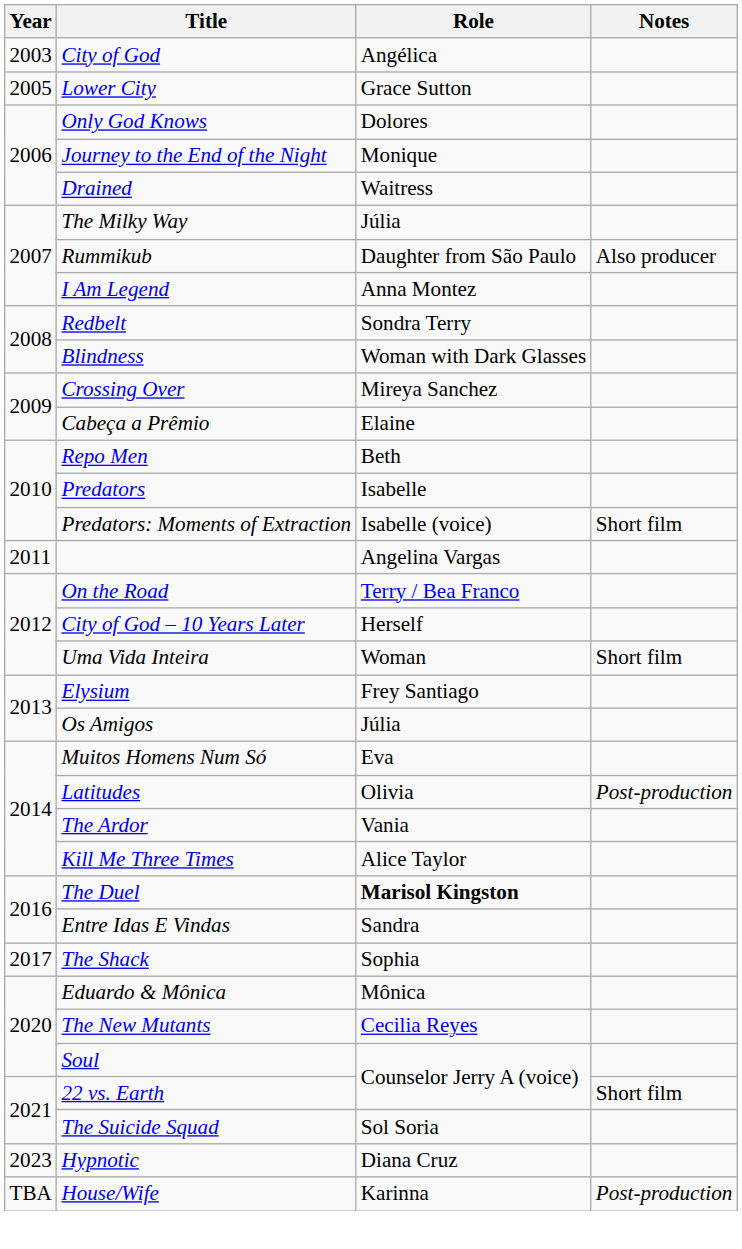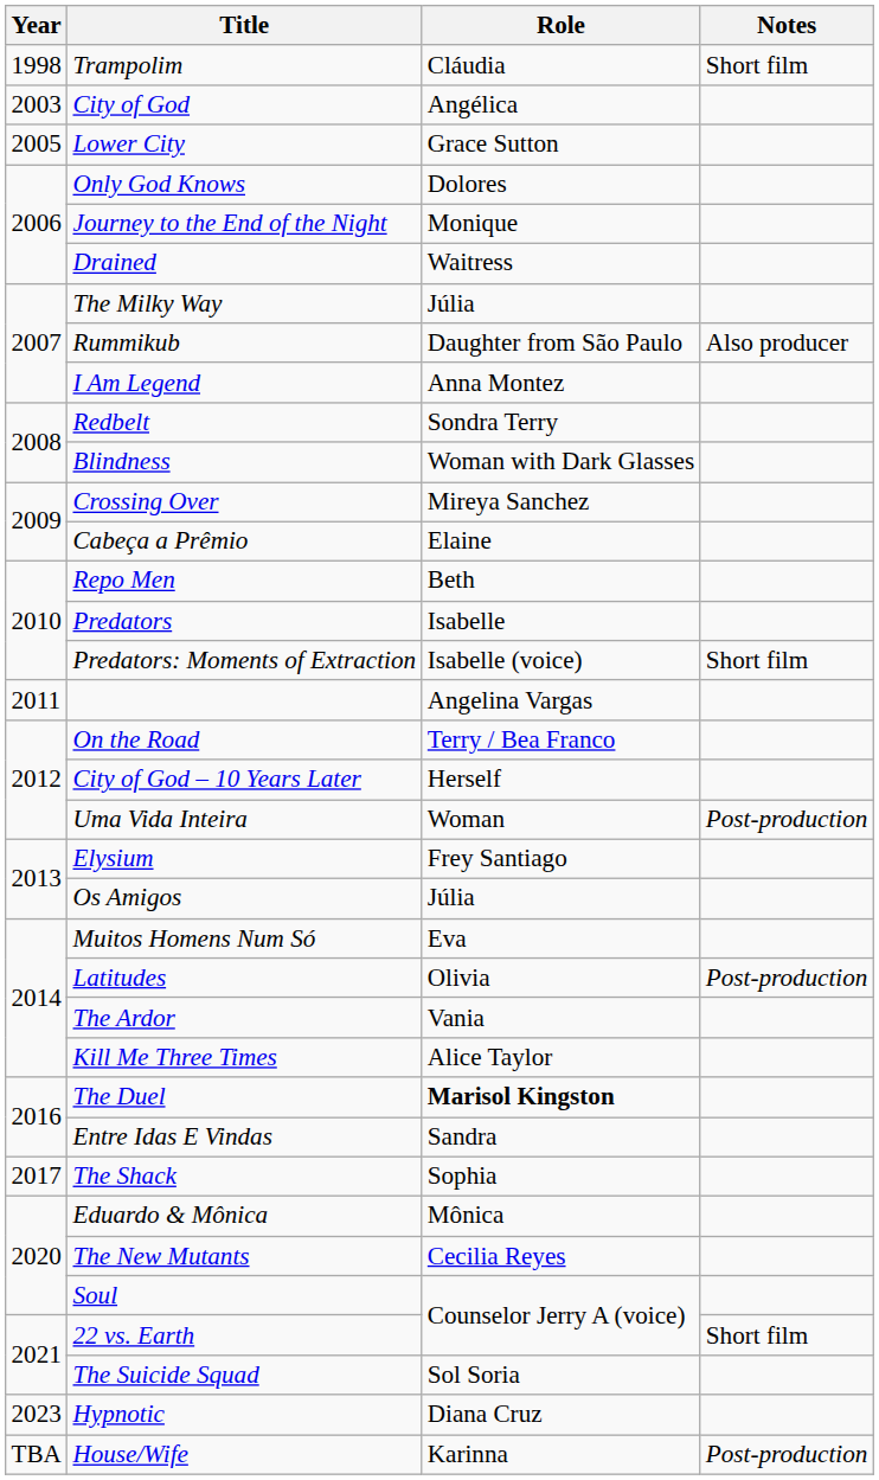+ row: 1998 | Trampolim | Cláudia | Short film
Uma Vida Inteira | Notes: Short film -> Post-production
